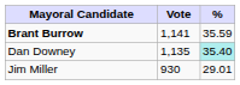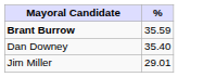- column: Vote | 1,141 | 1,135 | 930
Dan Downey | %: paleturquoise background -> no background
